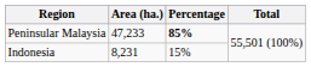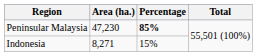Peninsular Malaysia | Area (ha.): 47,233 -> 47,230
Indonesia | Area (ha.): 8,231 -> 8,271
